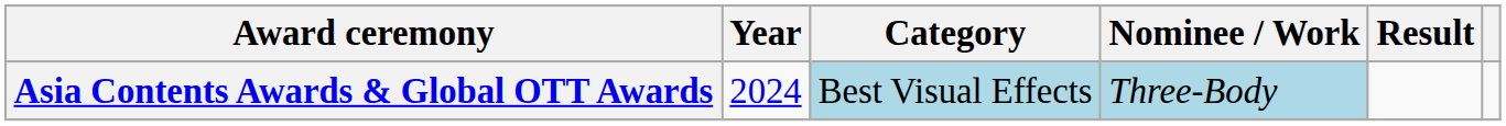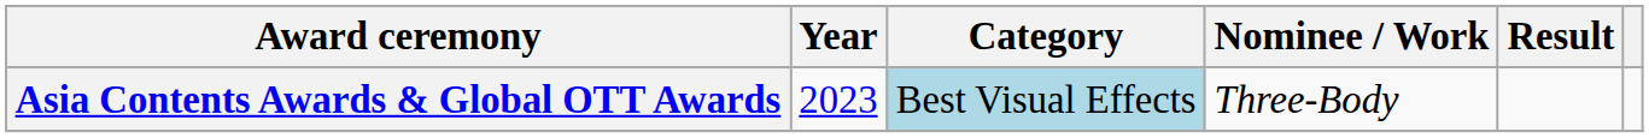Asia Contents Awards & Global OTT Awards | Year: 2024 -> 2023
Asia Contents Awards & Global OTT Awards | Nominee / Work: lightblue background -> no background
